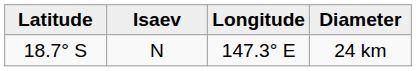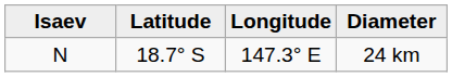columns swapped: Isaev <-> Latitude
